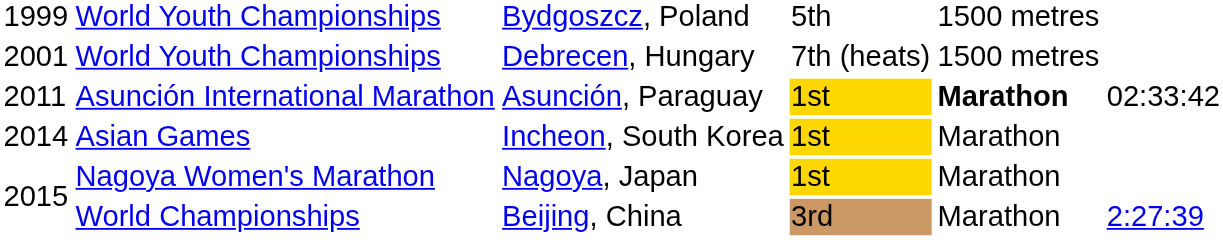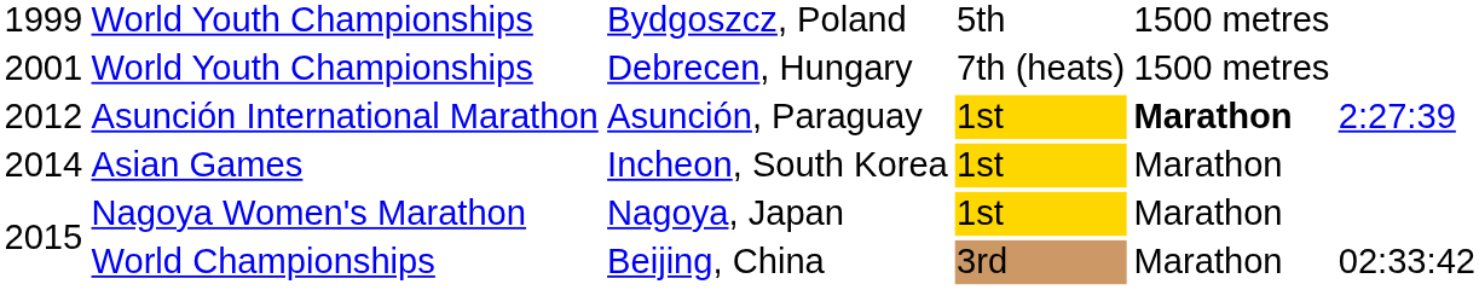Asunción International Marathon | column 1: 2011 -> 2012
Asunción International Marathon | column 6: 02:33:42 -> 2:27:39
World Championships | column 6: 2:27:39 -> 02:33:42
